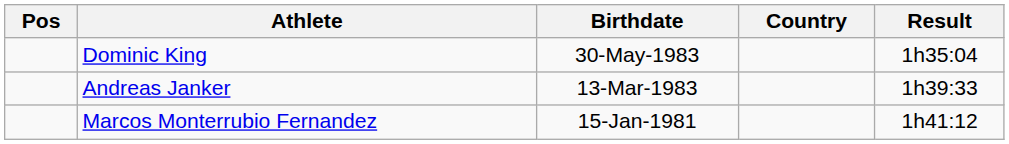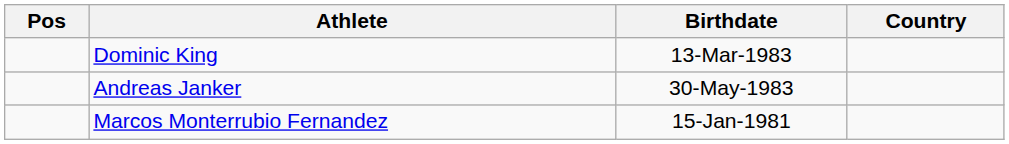- column: Result | 1h35:04 | 1h39:33 | 1h41:12
Dominic King | Birthdate: 30-May-1983 -> 13-Mar-1983
Andreas Janker | Birthdate: 13-Mar-1983 -> 30-May-1983
